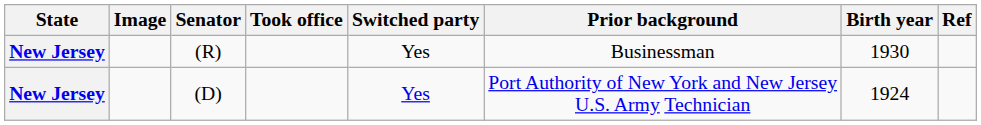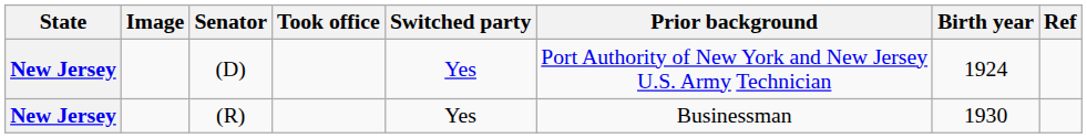rows swapped: (R) <-> (D)
